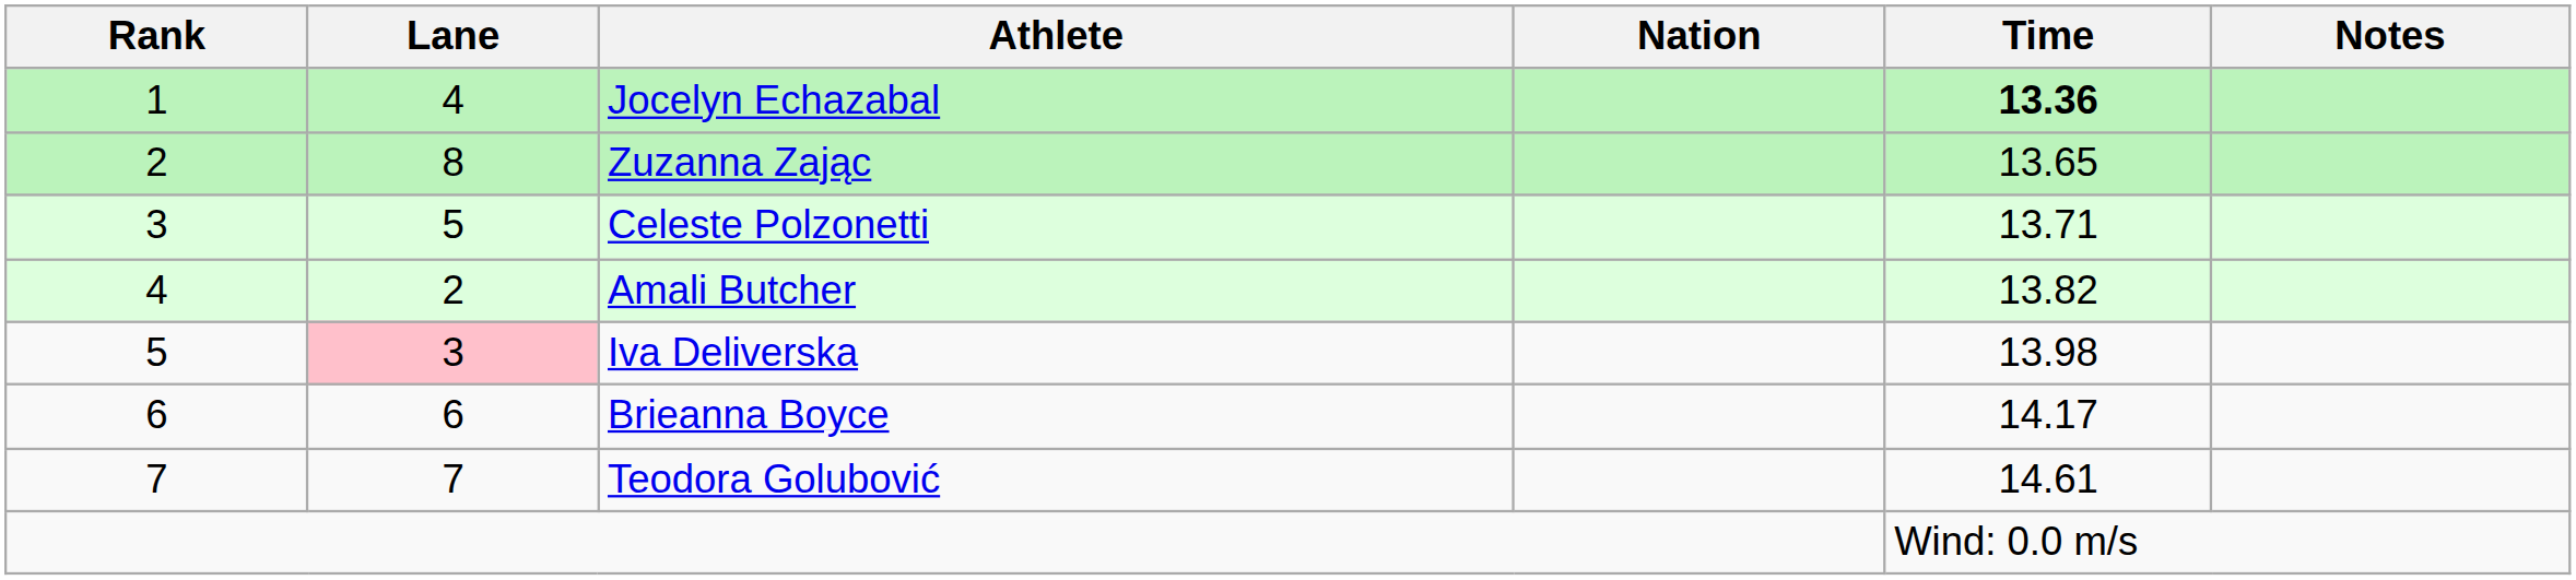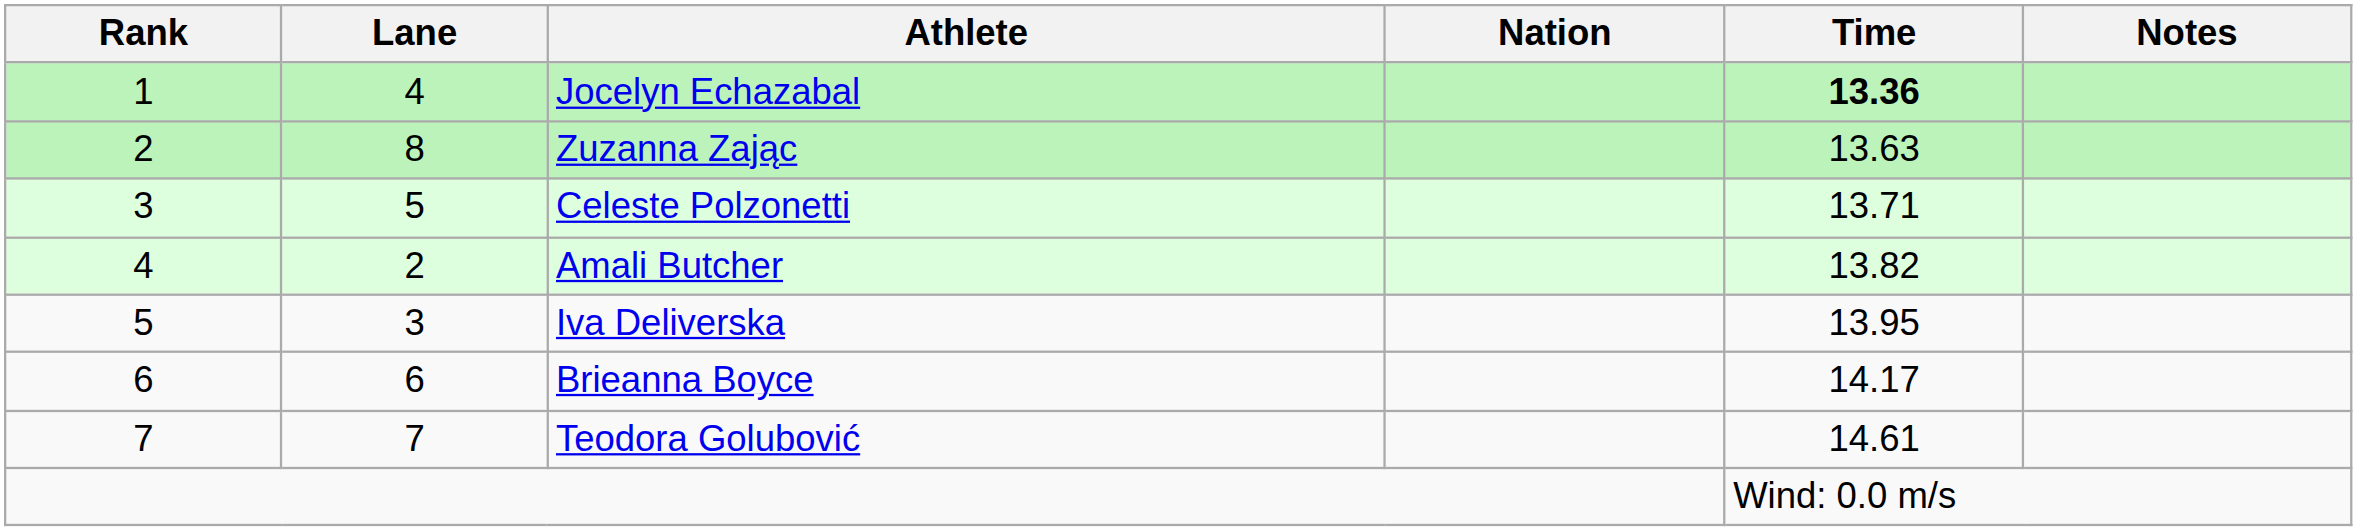Zuzanna Zając | Time: 13.65 -> 13.63
Iva Deliverska | Lane: pink background -> no background
Iva Deliverska | Time: 13.98 -> 13.95
